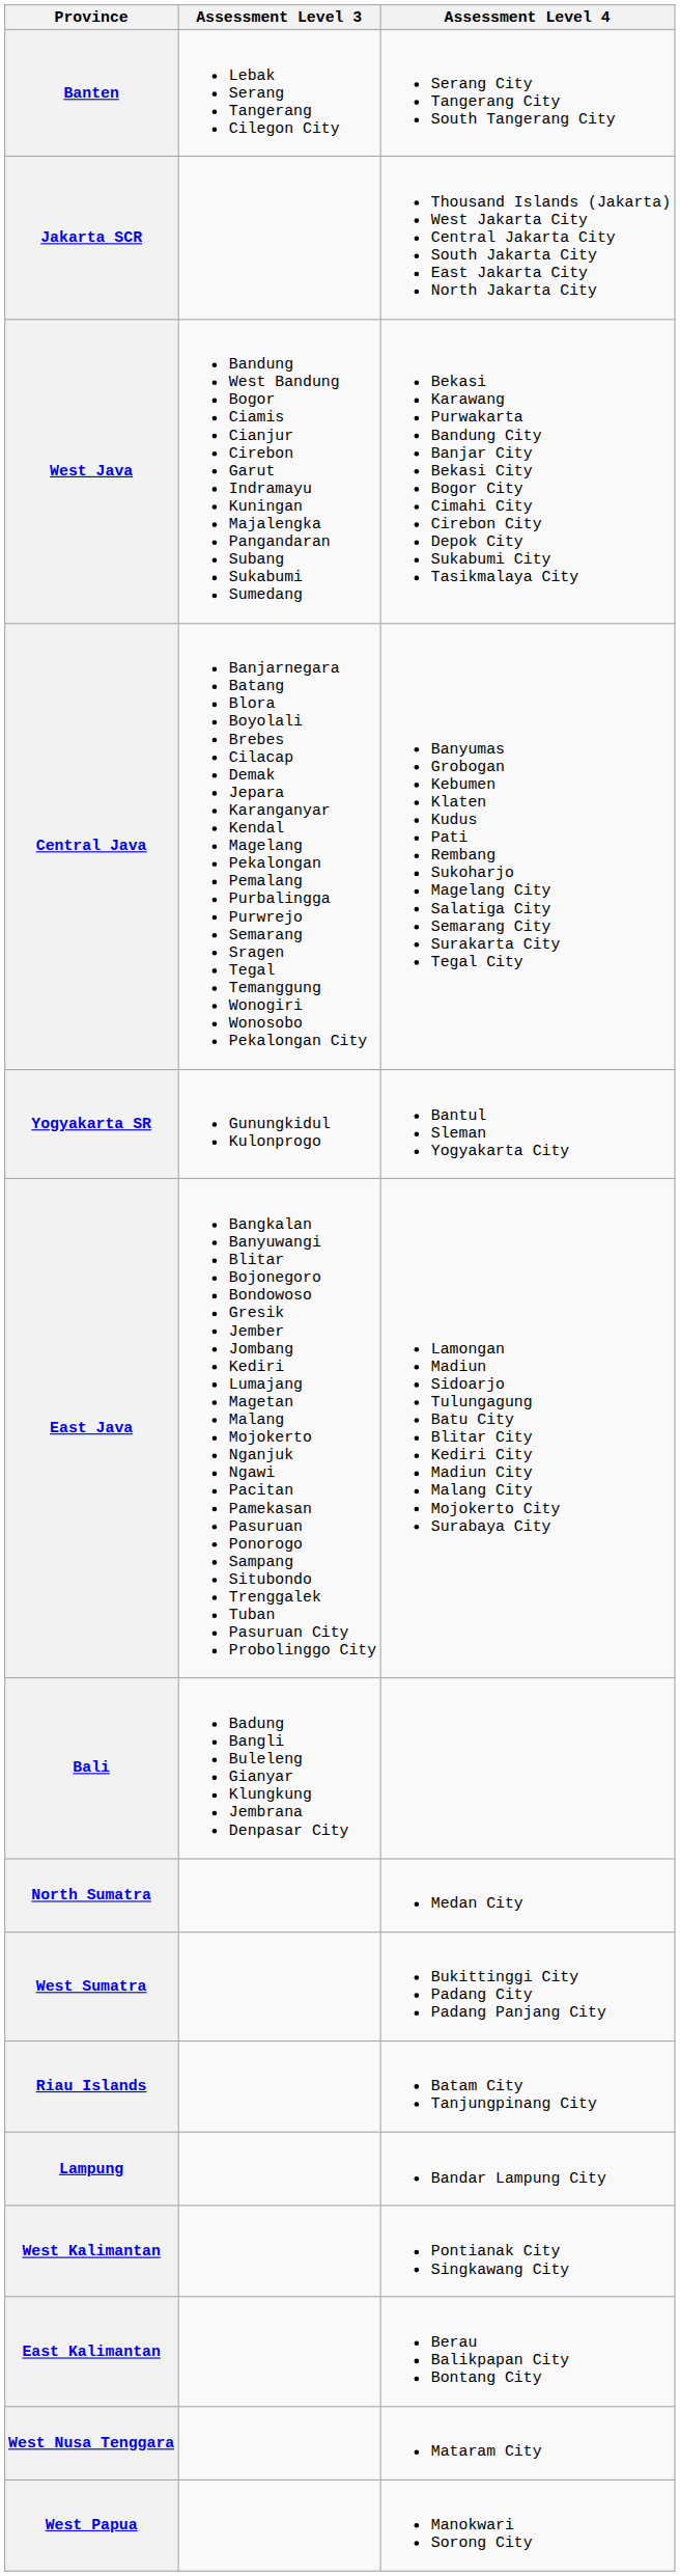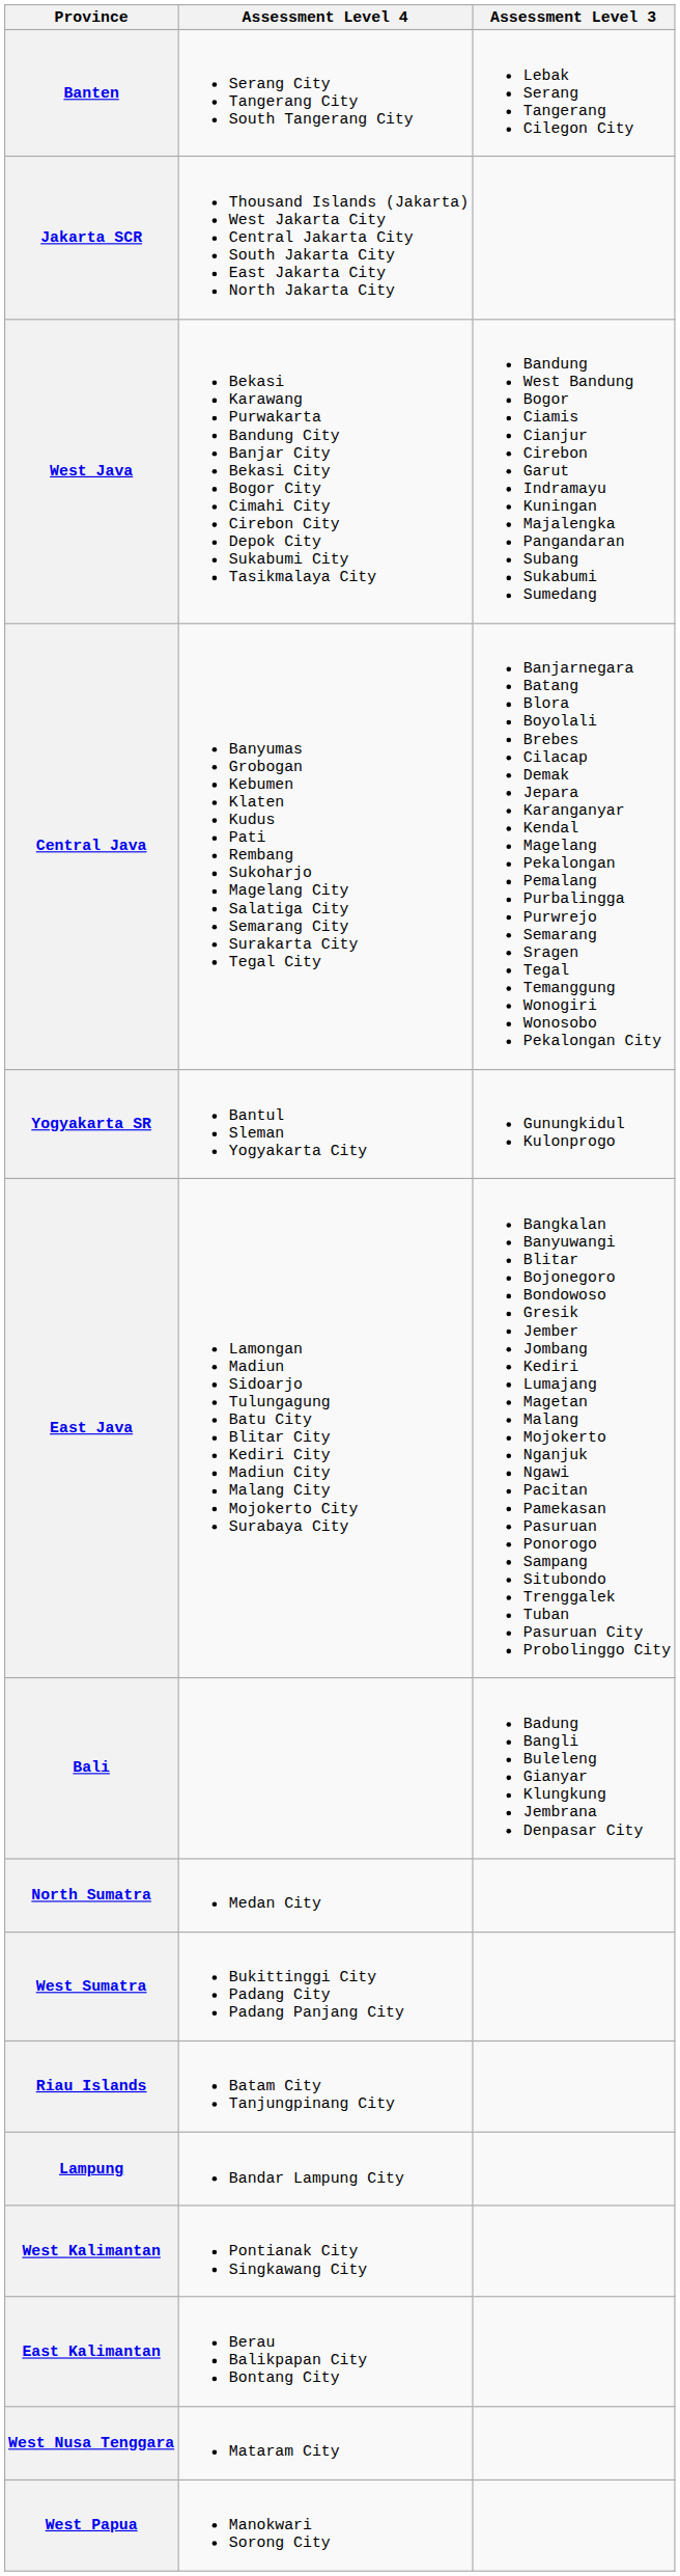columns swapped: Assessment Level 4 <-> Assessment Level 3
